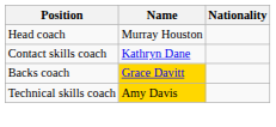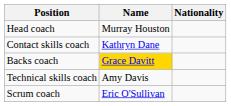Technical skills coach | Name: gold background -> no background
+ row: Scrum coach | Eric O'Sullivan
